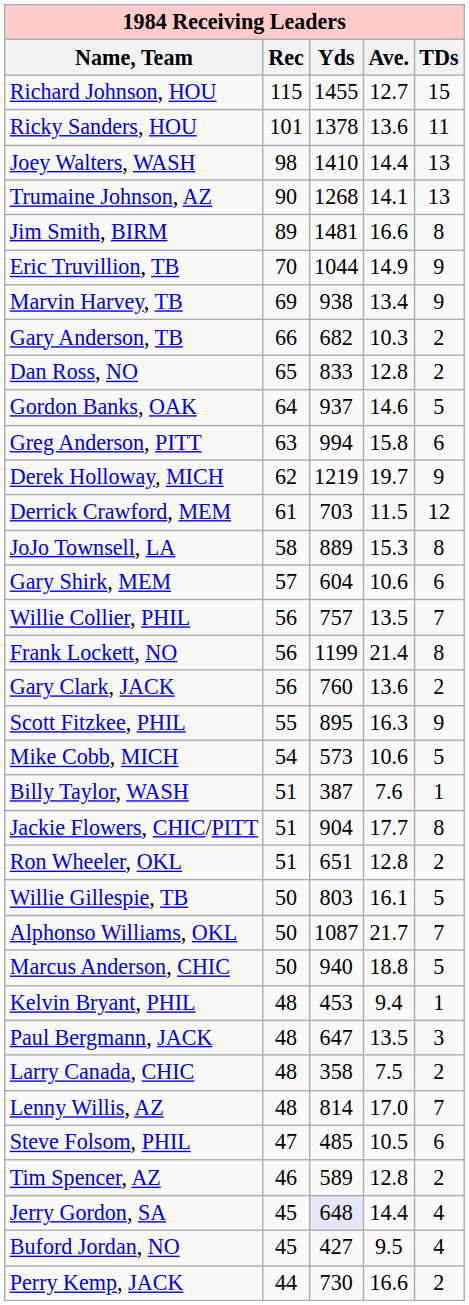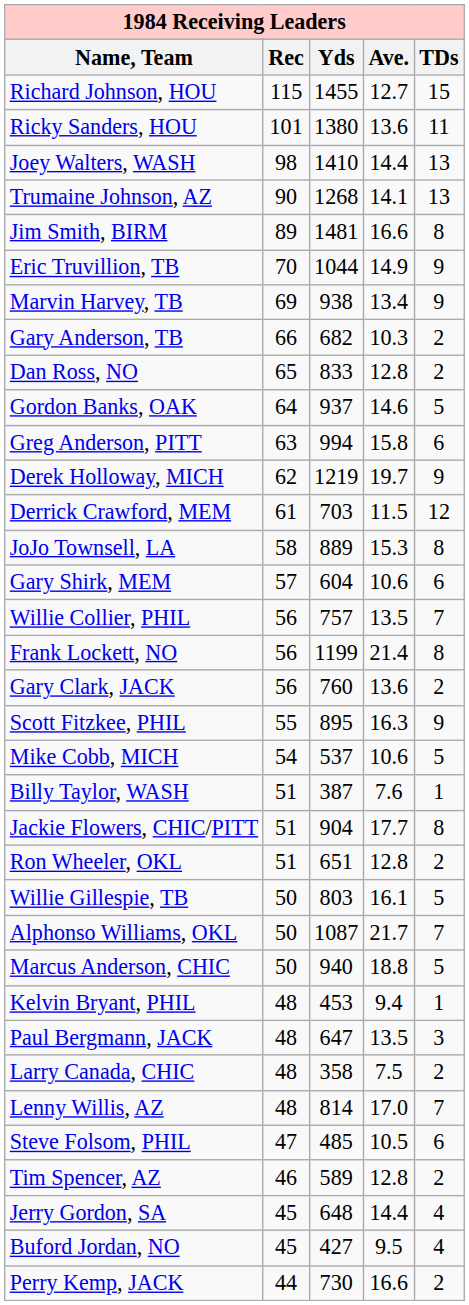Ricky Sanders, HOU | Yds: 1378 -> 1380
Mike Cobb, MICH | Yds: 573 -> 537
Jerry Gordon, SA | Yds: lavender background -> no background
